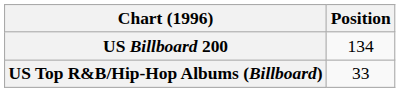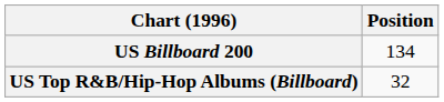US Top R&B/Hip-Hop Albums (Billboard) | Position: 33 -> 32
